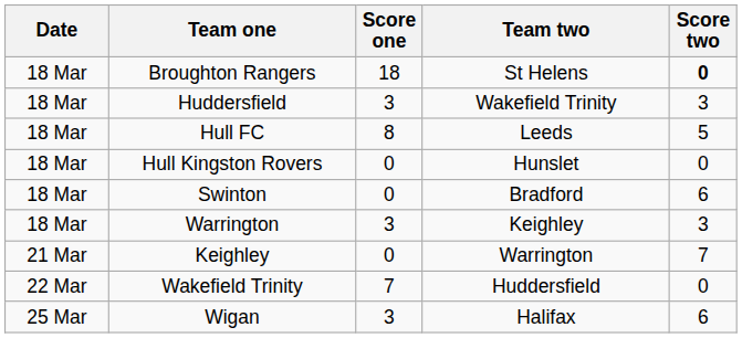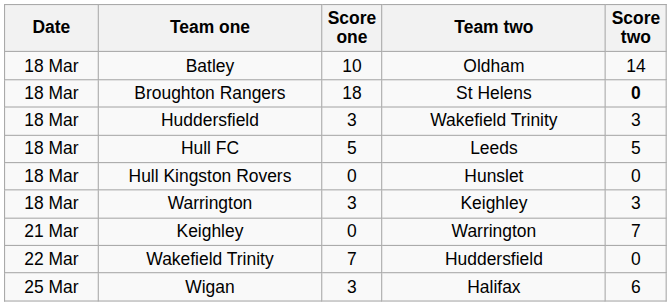+ row: 18 Mar | Batley | 10 | Oldham | 14
Hull FC | Score one: 8 -> 5
- row: 18 Mar | Swinton | 0 | Bradford | 6
